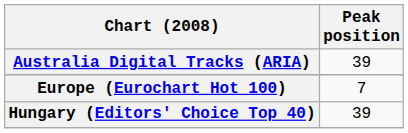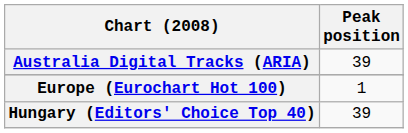Europe (Eurochart Hot 100) | Peak position: 7 -> 1
